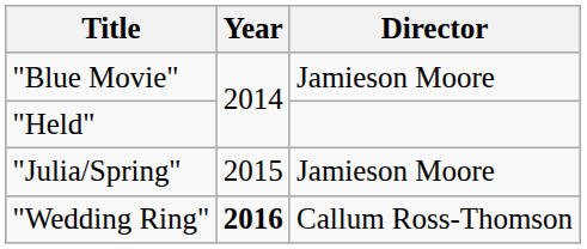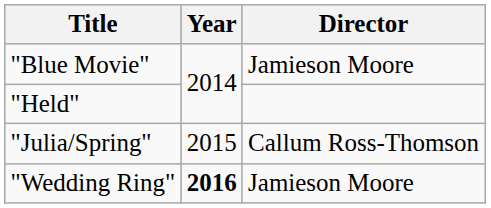"Julia/Spring" | Director: Jamieson Moore -> Callum Ross-Thomson
"Wedding Ring" | Director: Callum Ross-Thomson -> Jamieson Moore
